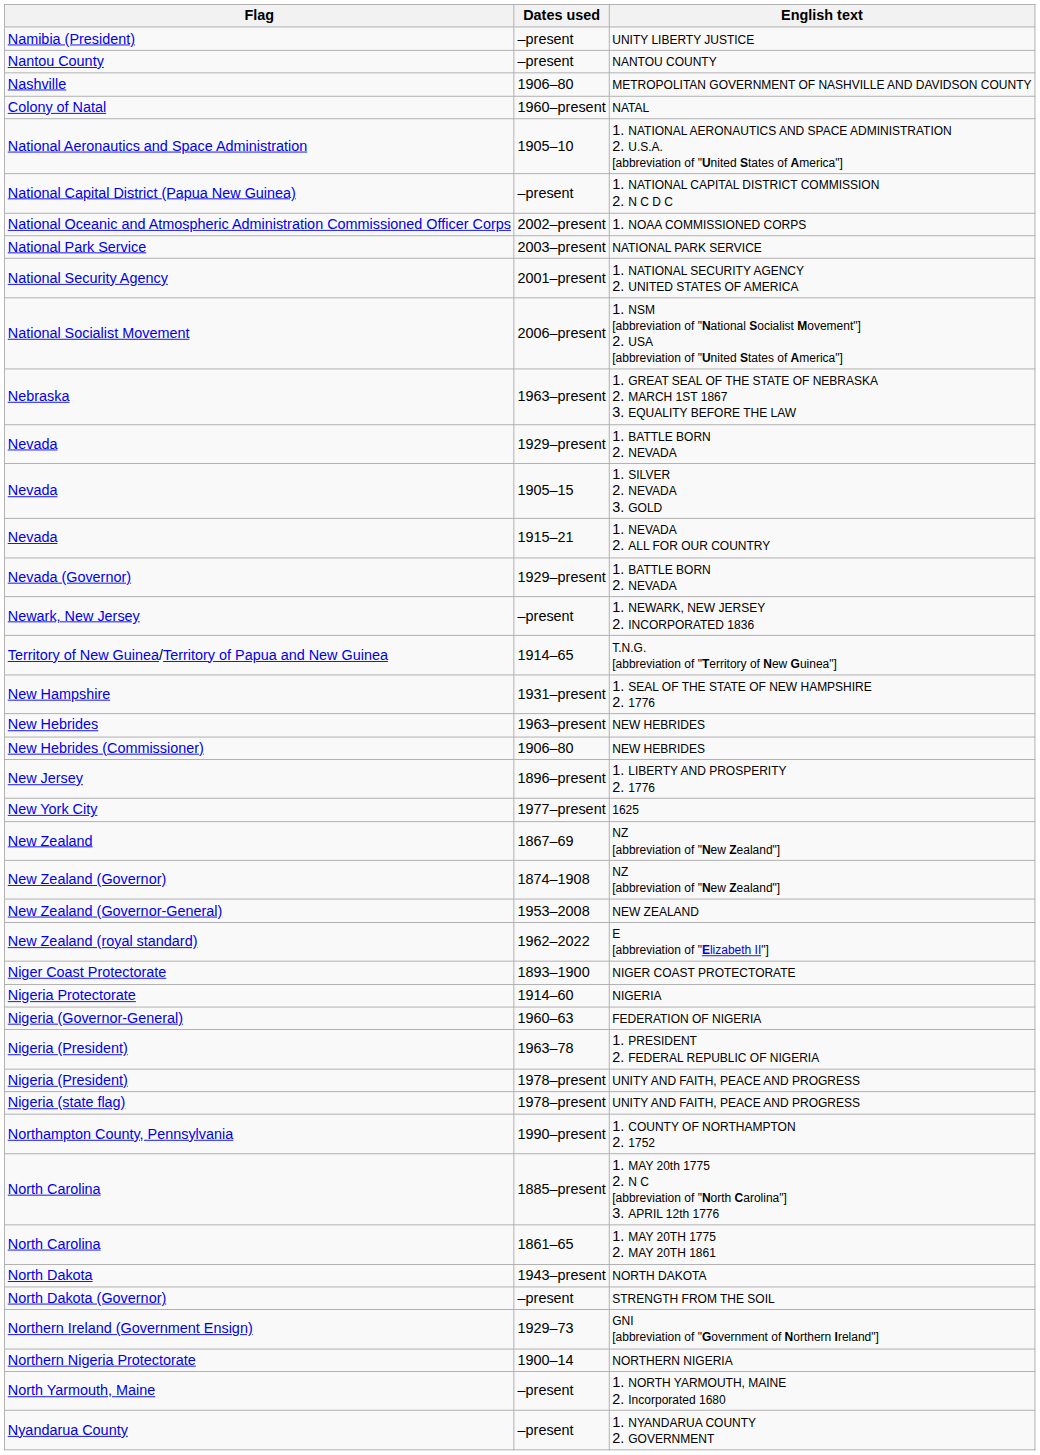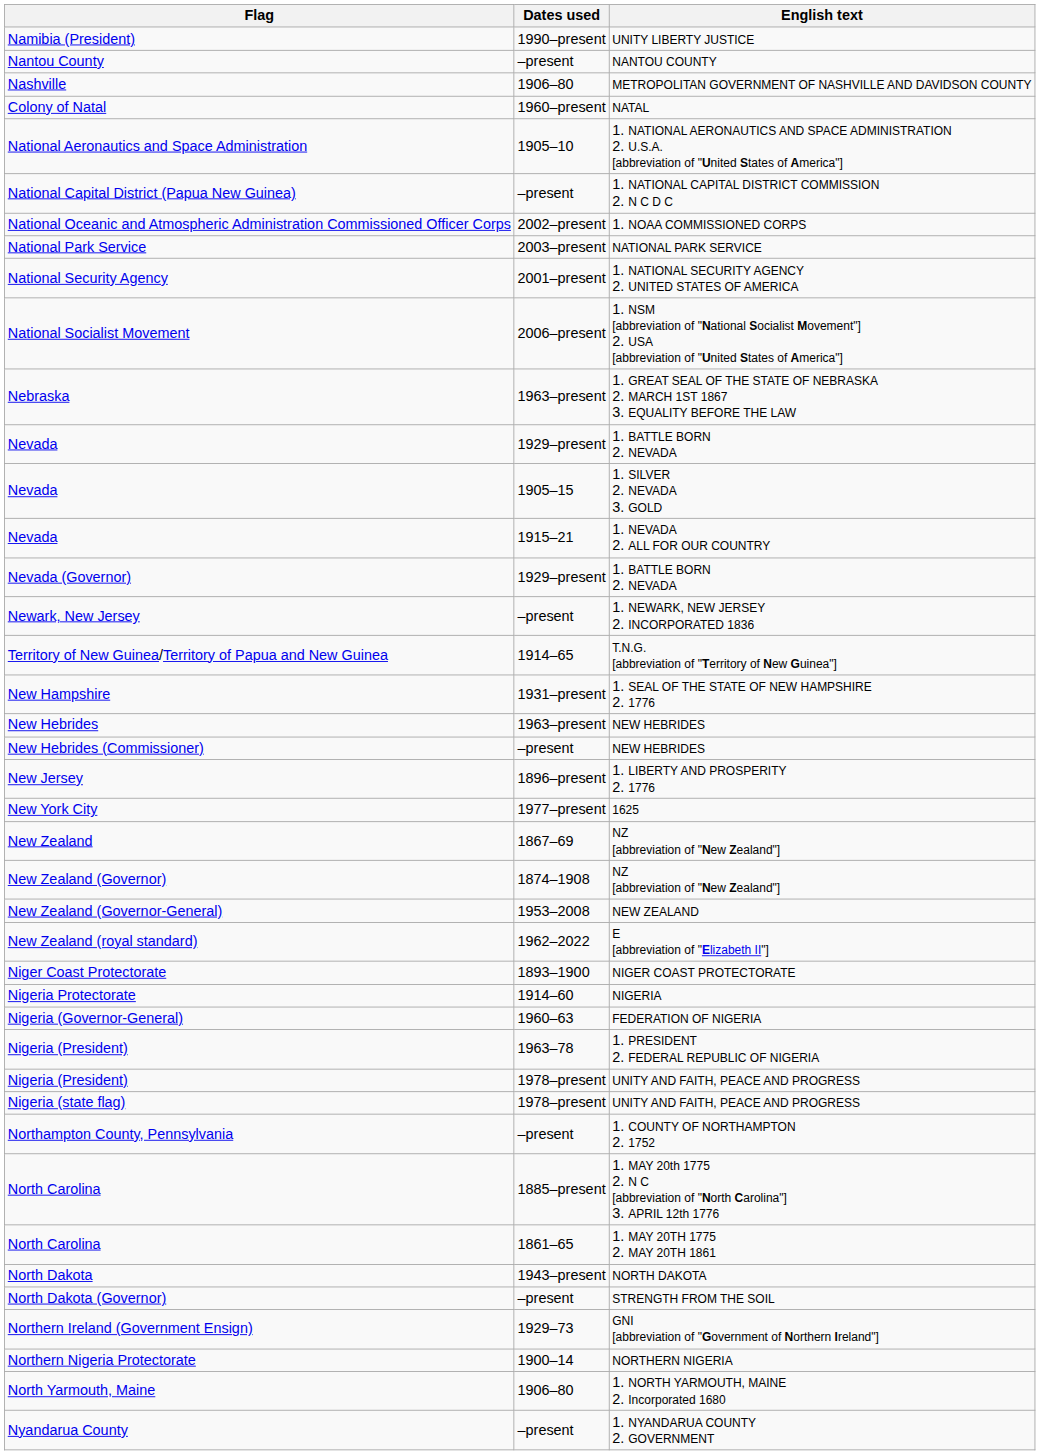Namibia (President) | Dates used: –present -> 1990–present
New Hebrides (Commissioner) | Dates used: 1906–80 -> –present
Northampton County, Pennsylvania | Dates used: 1990–present -> –present
North Yarmouth, Maine | Dates used: –present -> 1906–80
